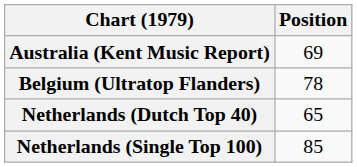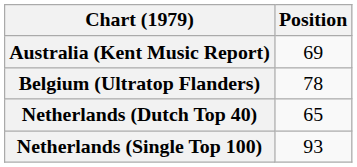Netherlands (Single Top 100) | Position: 85 -> 93
